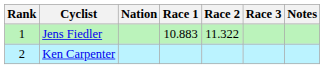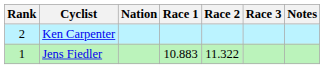rows swapped: Jens Fiedler <-> Ken Carpenter
